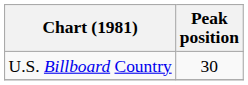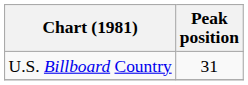U.S. Billboard Country | Peak position: 30 -> 31
